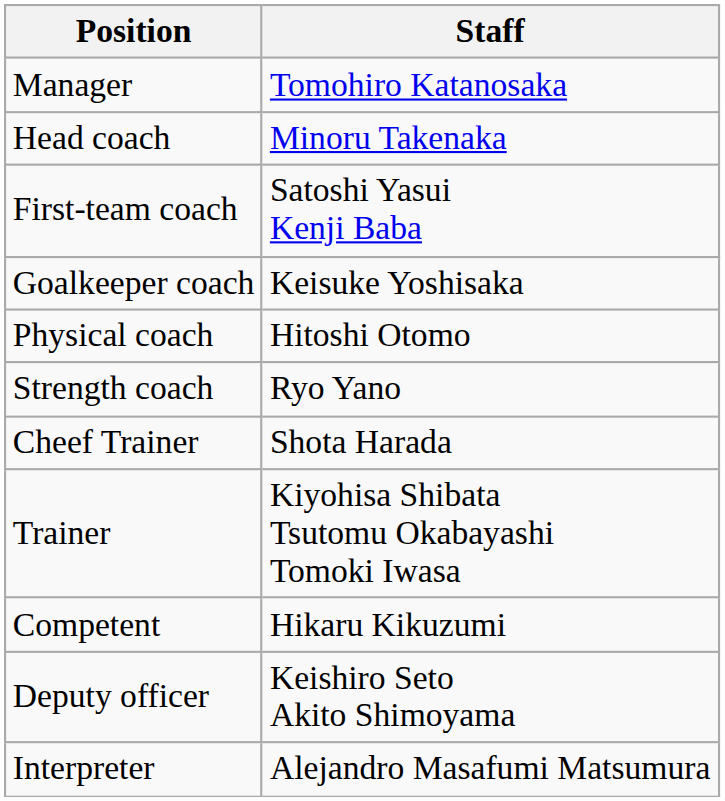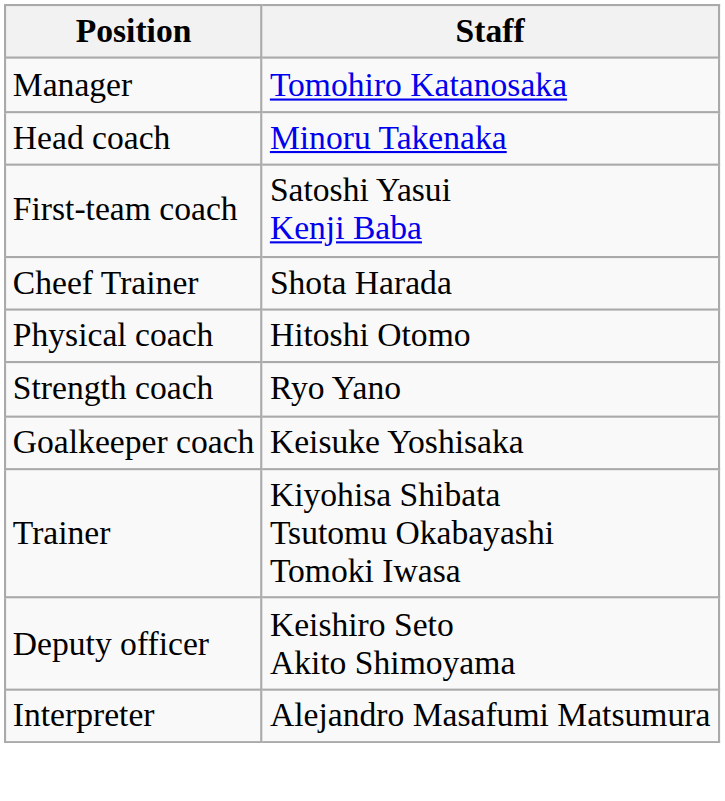rows swapped: Goalkeeper coach <-> Cheef Trainer
- row: Competent | Hikaru Kikuzumi
